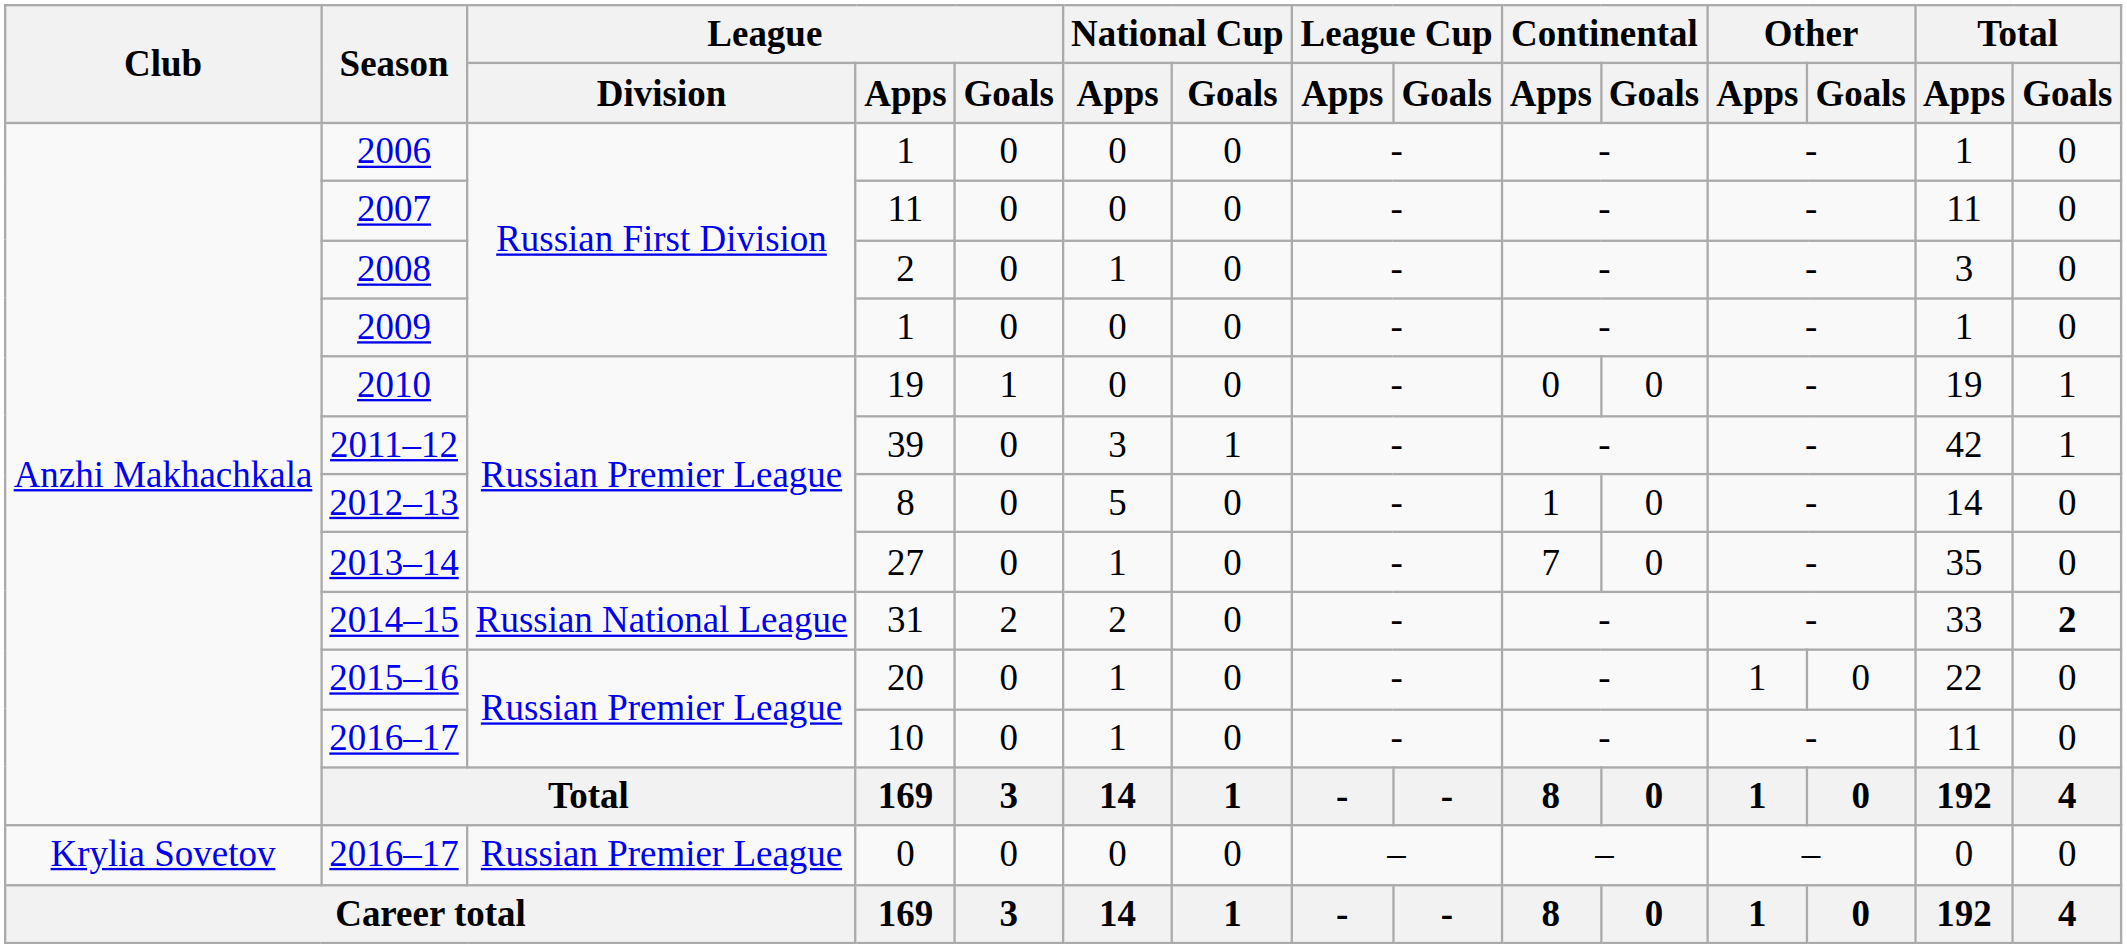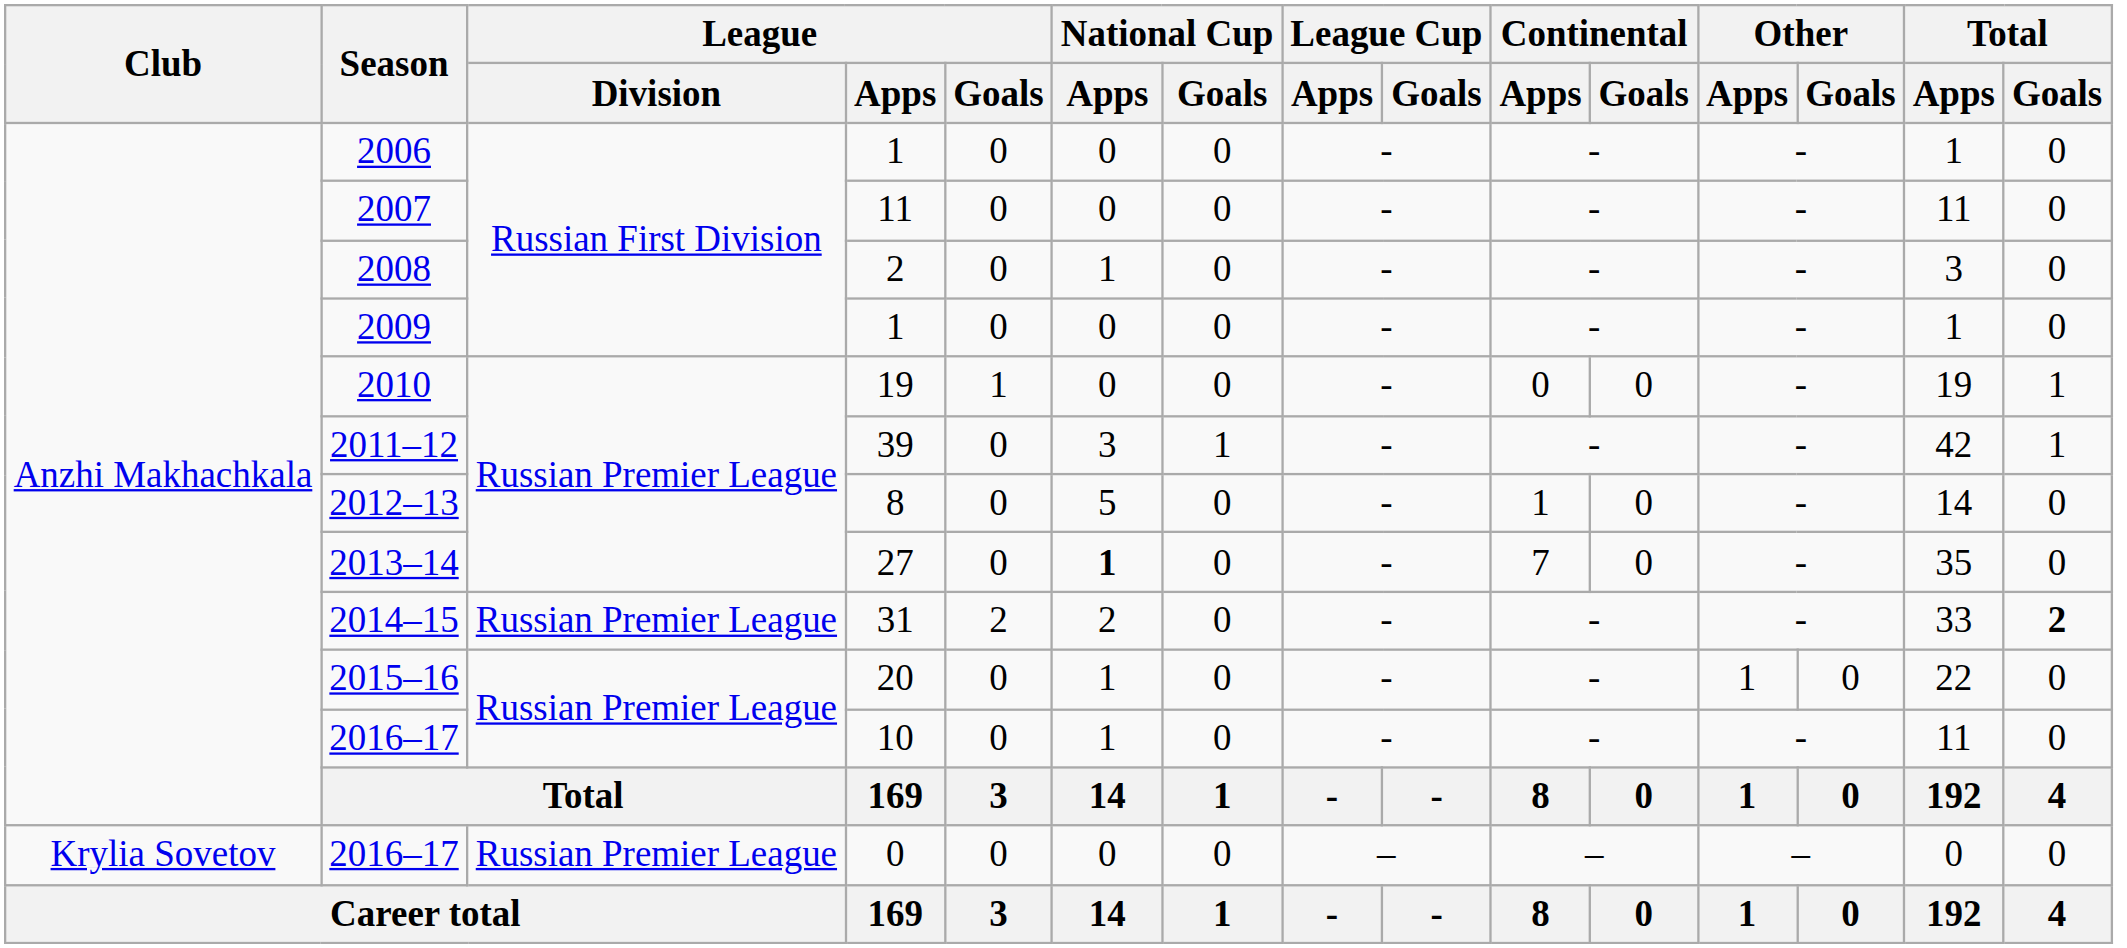2013–14 | National Cup / Apps: normal -> bold
2014–15 | League / Division: Russian National League -> Russian Premier League
